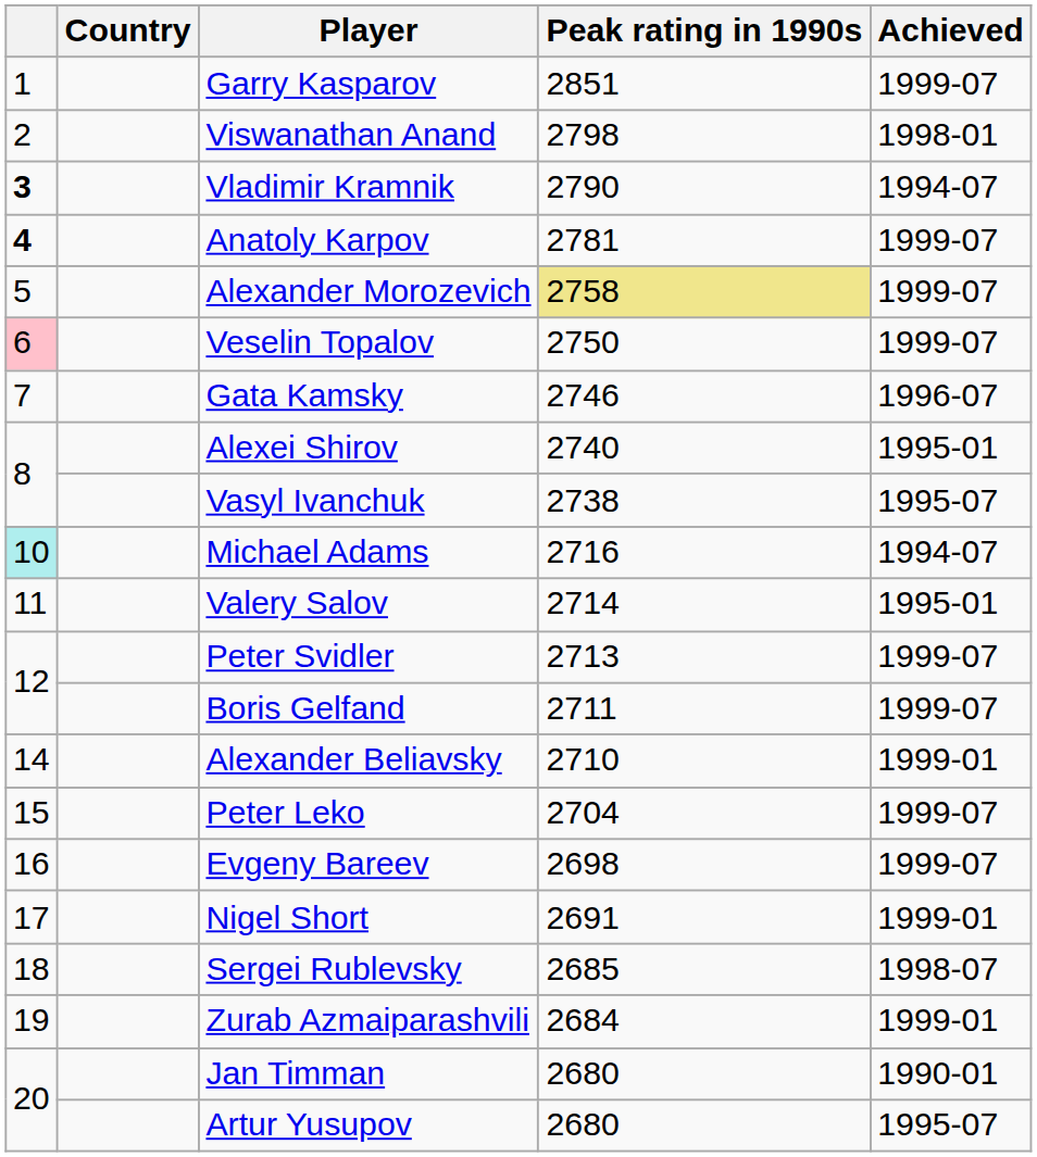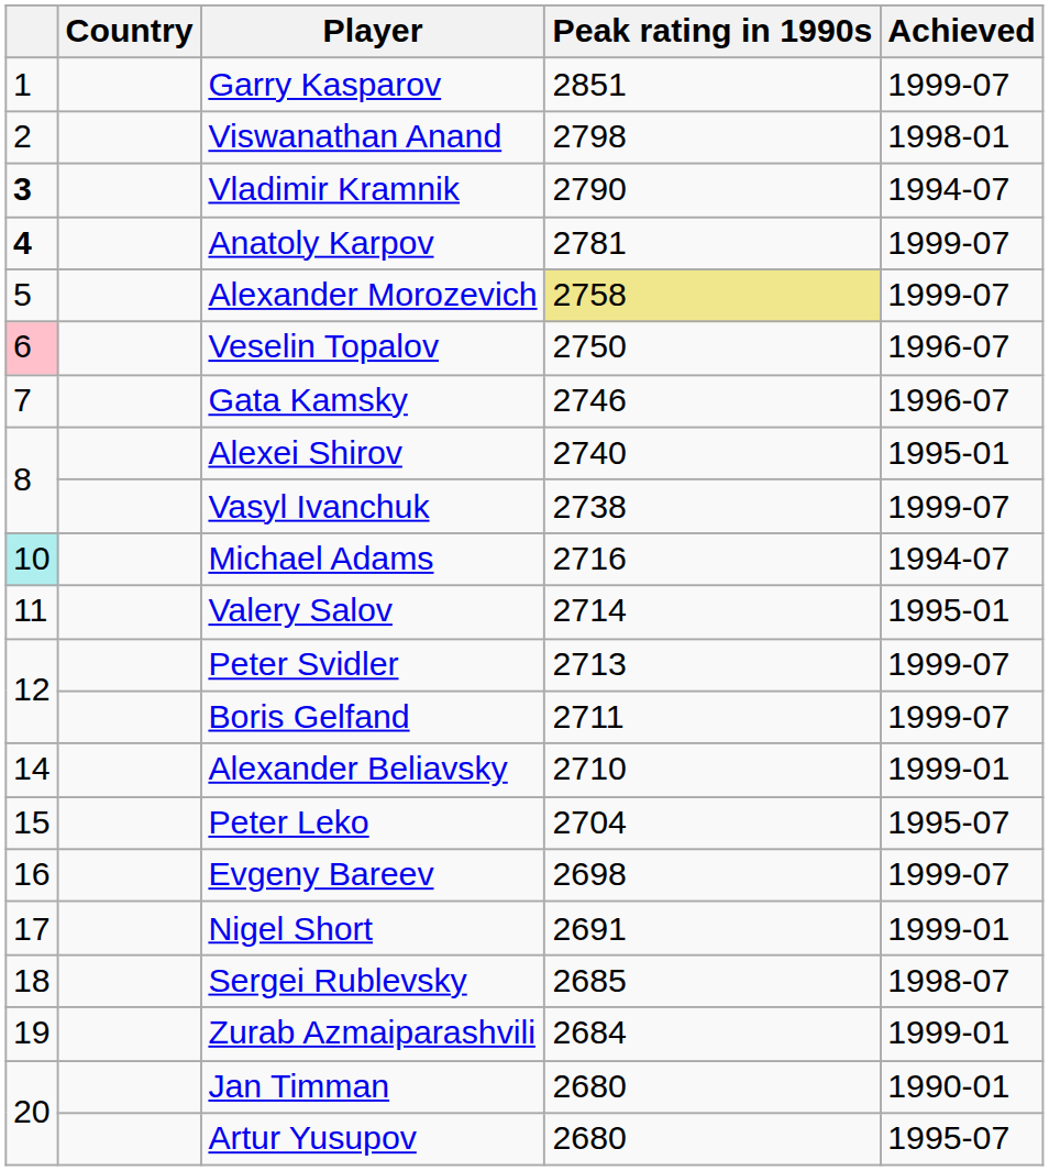Veselin Topalov | Achieved: 1999-07 -> 1996-07
Vasyl Ivanchuk | Achieved: 1995-07 -> 1999-07
Peter Leko | Achieved: 1999-07 -> 1995-07
